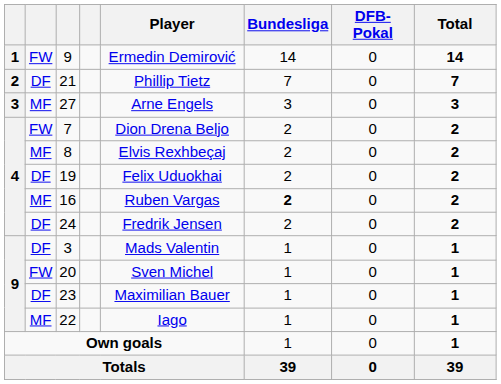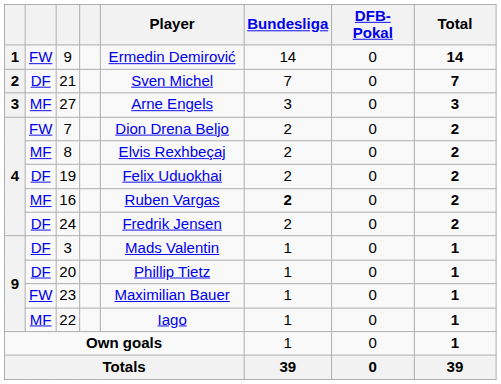21 | Player: Phillip Tietz -> Sven Michel
20 | column 2: FW -> DF
20 | Player: Sven Michel -> Phillip Tietz
23 | column 2: DF -> FW
